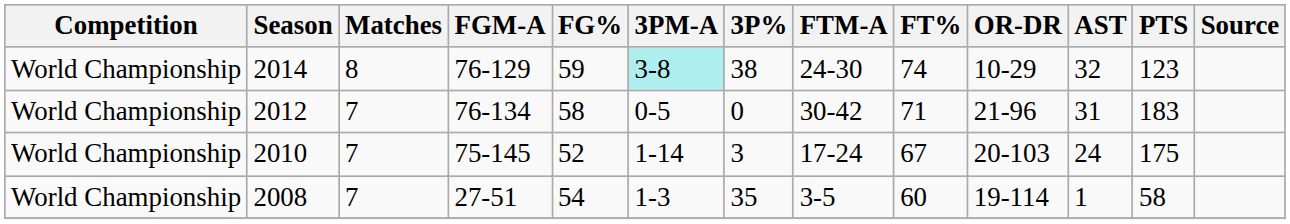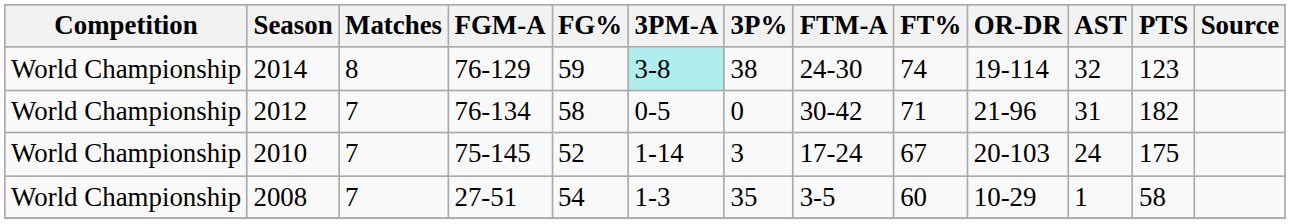2014 | OR-DR: 10-29 -> 19-114
2012 | PTS: 183 -> 182
2008 | OR-DR: 19-114 -> 10-29
